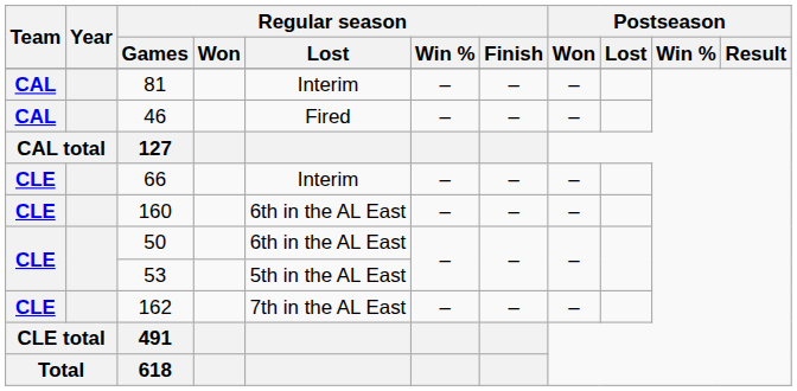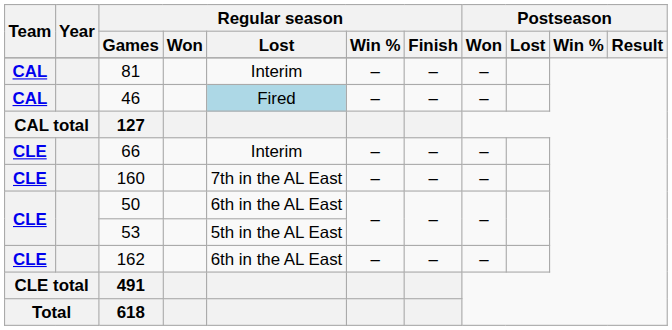46 | Regular season / Lost: no background -> lightblue background
160 | Regular season / Lost: 6th in the AL East -> 7th in the AL East
162 | Regular season / Lost: 7th in the AL East -> 6th in the AL East
